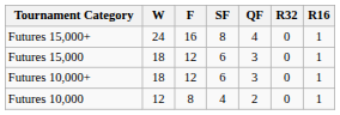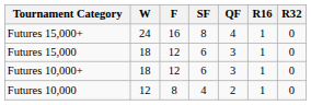columns swapped: R16 <-> R32
